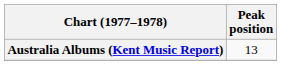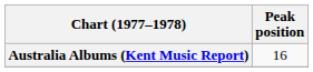Australia Albums (Kent Music Report) | Peak position: 13 -> 16
